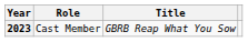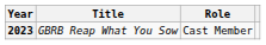columns swapped: Title <-> Role
